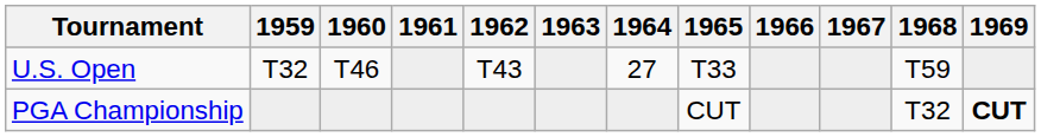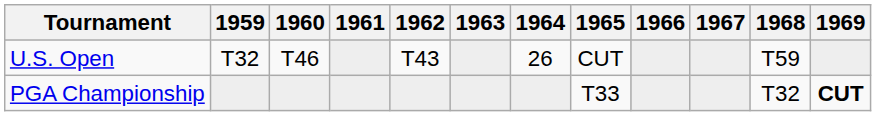U.S. Open | 1964: 27 -> 26
U.S. Open | 1965: T33 -> CUT
PGA Championship | 1965: CUT -> T33
